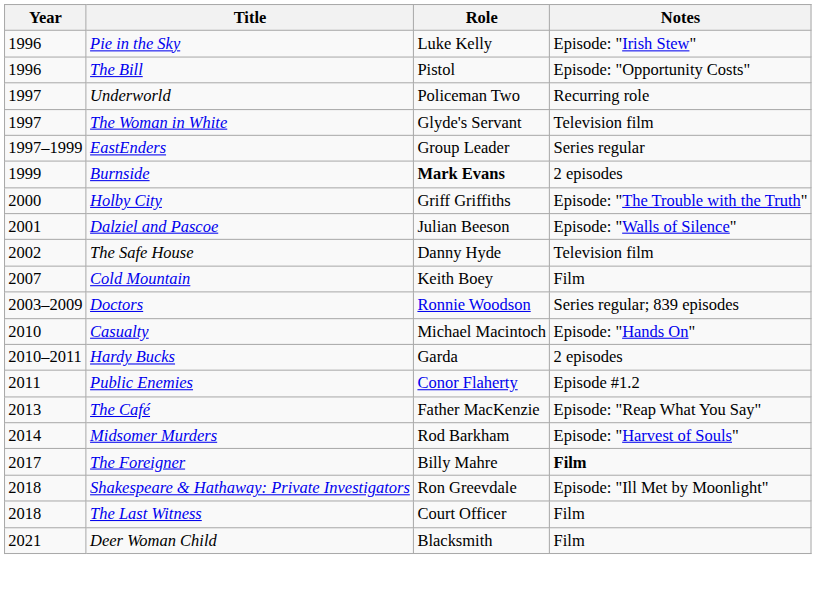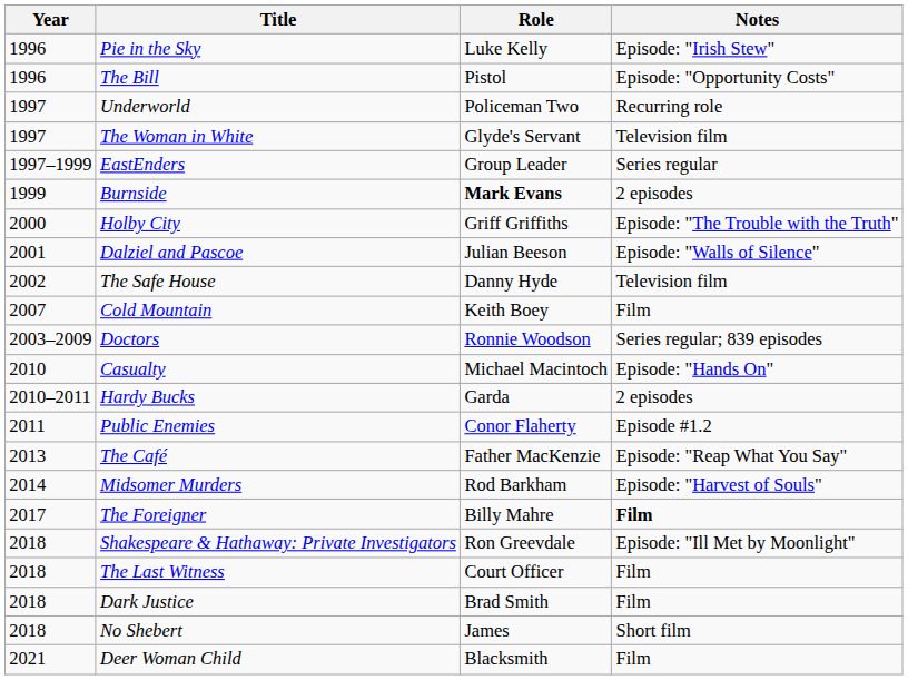+ row: 2018 | Dark Justice | Brad Smith | Film
+ row: 2018 | No Shebert | James | Short film
